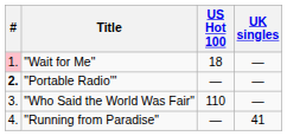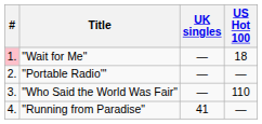columns swapped: US Hot 100 <-> UK singles
"Portable Radio'" | #: bold -> normal
